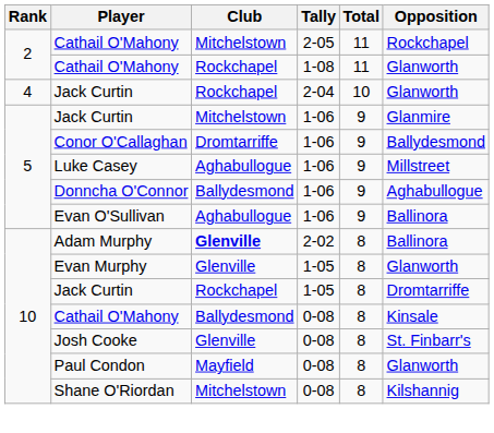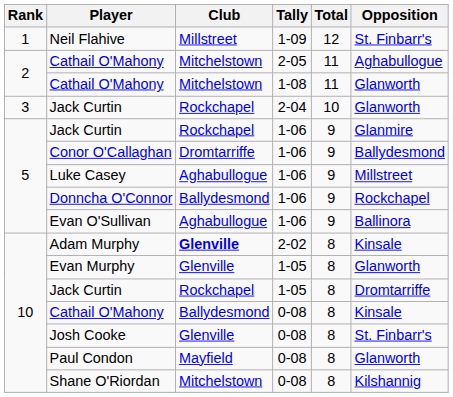+ row: 1 | Neil Flahive | Millstreet | 1-09 | 12 | St. Finbarr's
Cathail O'Mahony / 2-05 | Opposition: Rockchapel -> Aghabullogue
Cathail O'Mahony / 1-08 | Club: Rockchapel -> Mitchelstown
Jack Curtin / 2-04 | Rank: 4 -> 3
Jack Curtin / 1-06 | Club: Mitchelstown -> Rockchapel
Donncha O'Connor | Opposition: Aghabullogue -> Rockchapel
Adam Murphy | Opposition: Ballinora -> Kinsale
